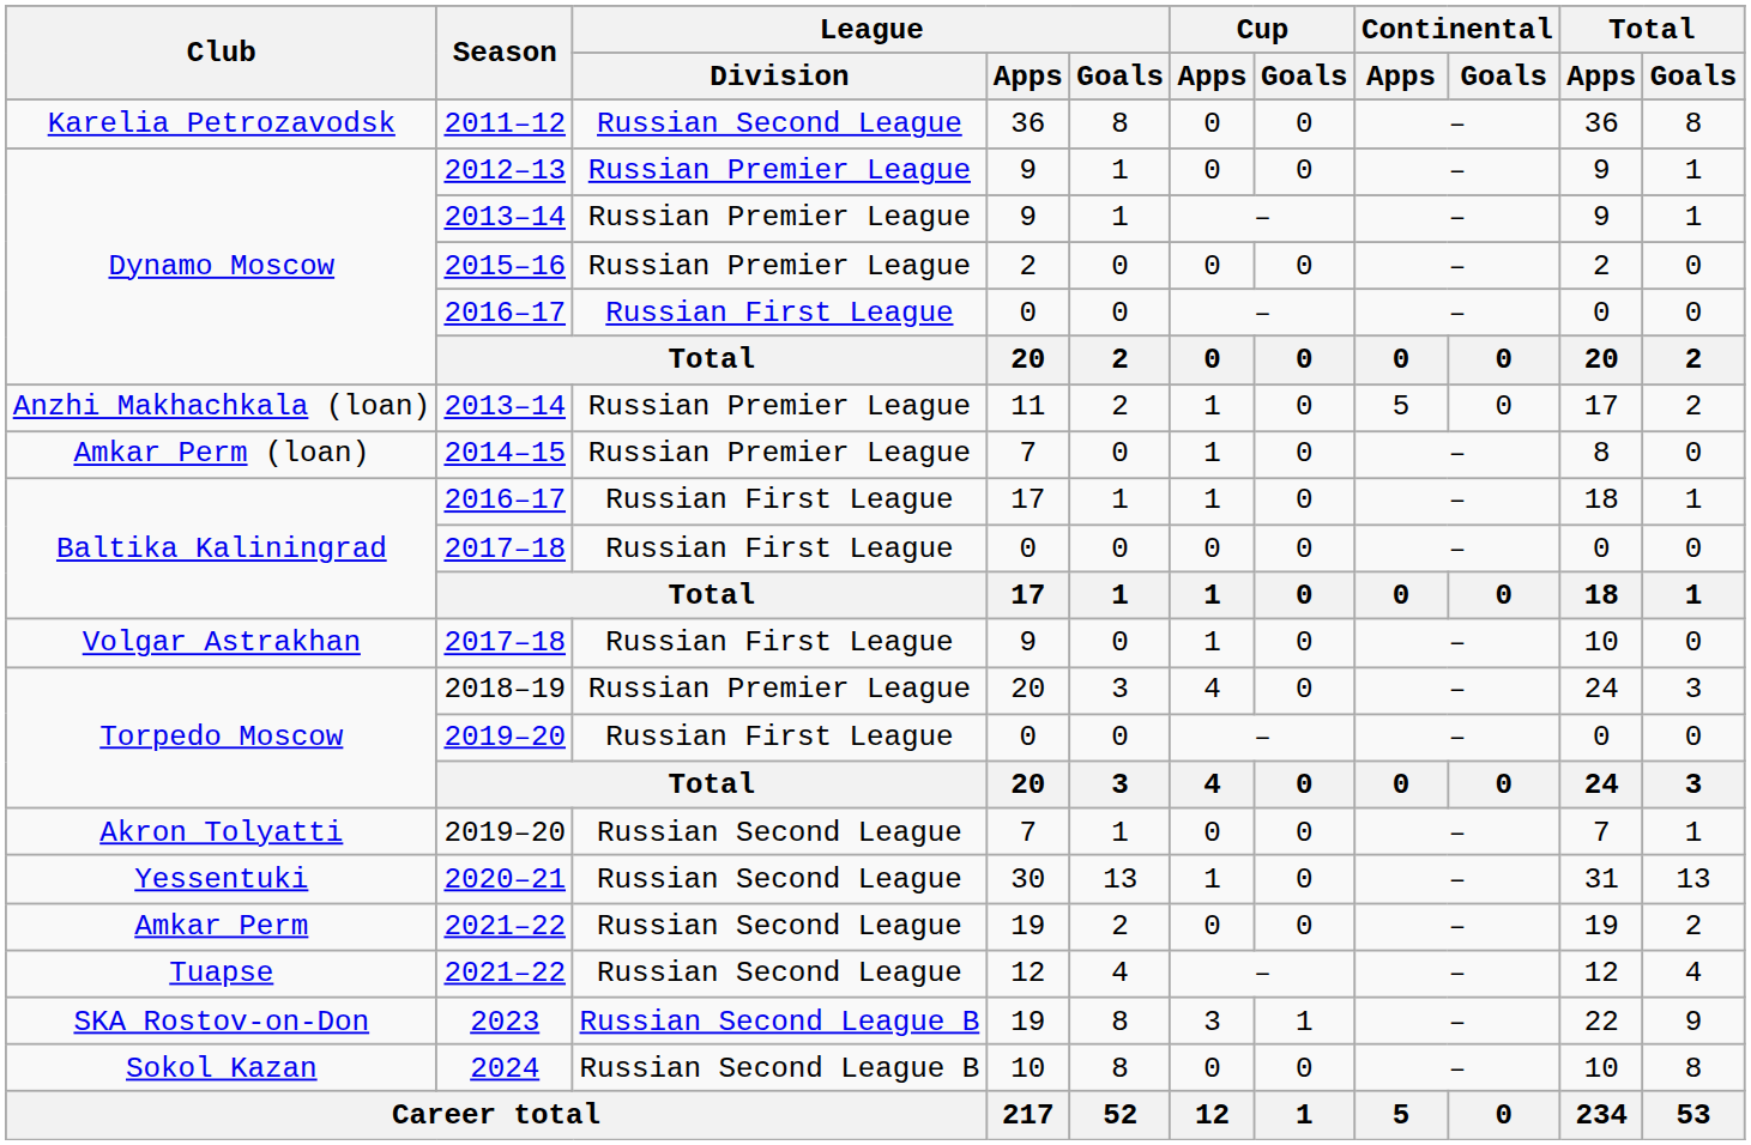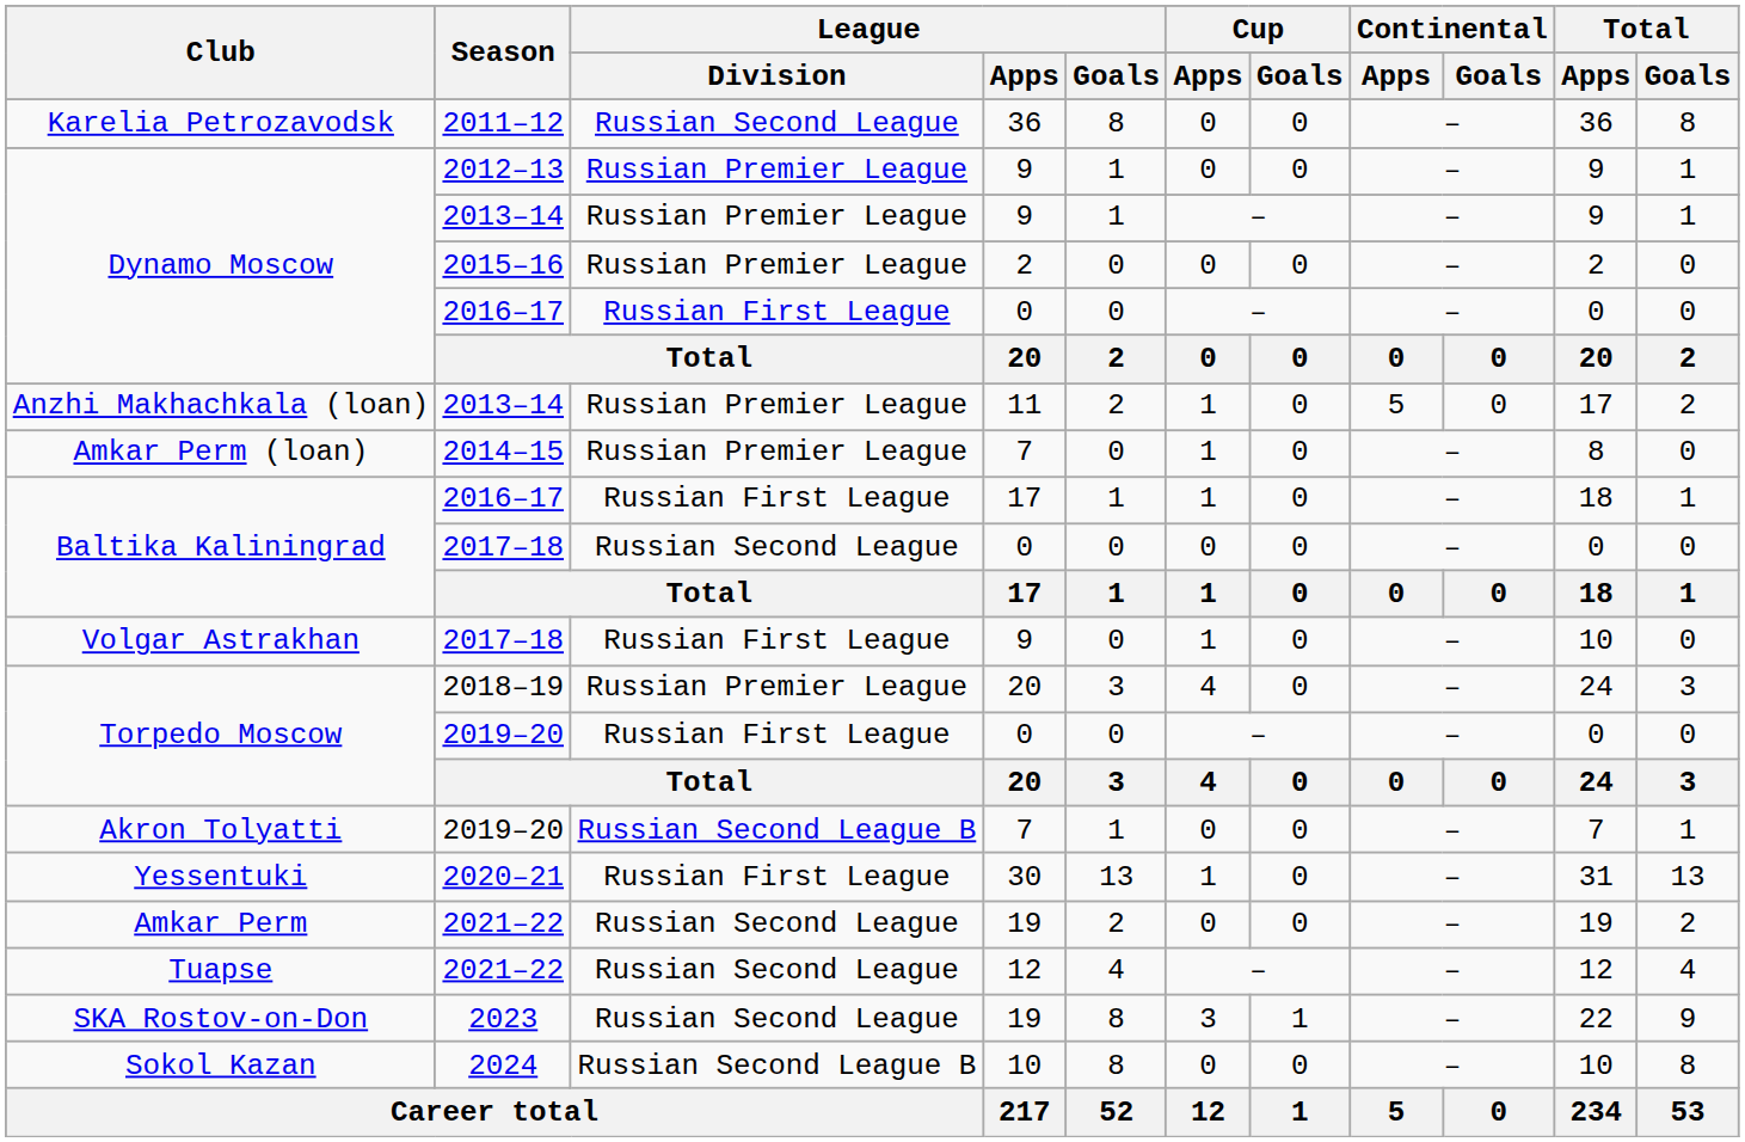Baltika Kaliningrad / 2017–18 | League / Division: Russian First League -> Russian Second League
Akron Tolyatti | League / Division: Russian Second League -> Russian Second League B
Yessentuki | League / Division: Russian Second League -> Russian First League
SKA Rostov-on-Don | League / Division: Russian Second League B -> Russian Second League
